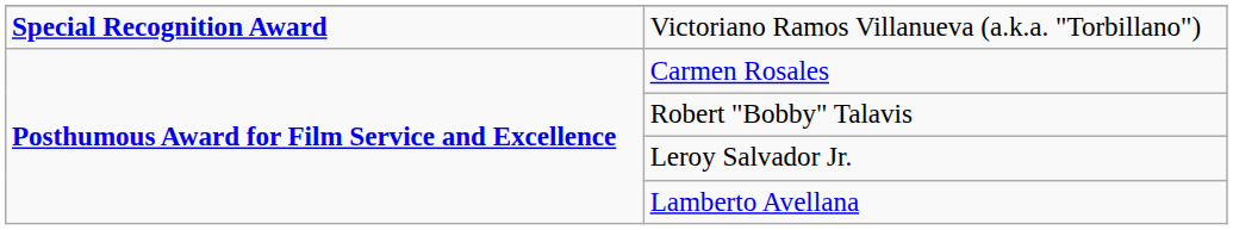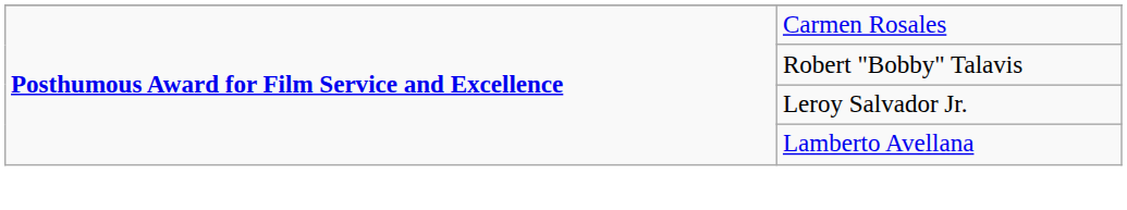- row: Special Recognition Award | Victoriano Ramos Villanueva (a.k.a. "Torbillano")
